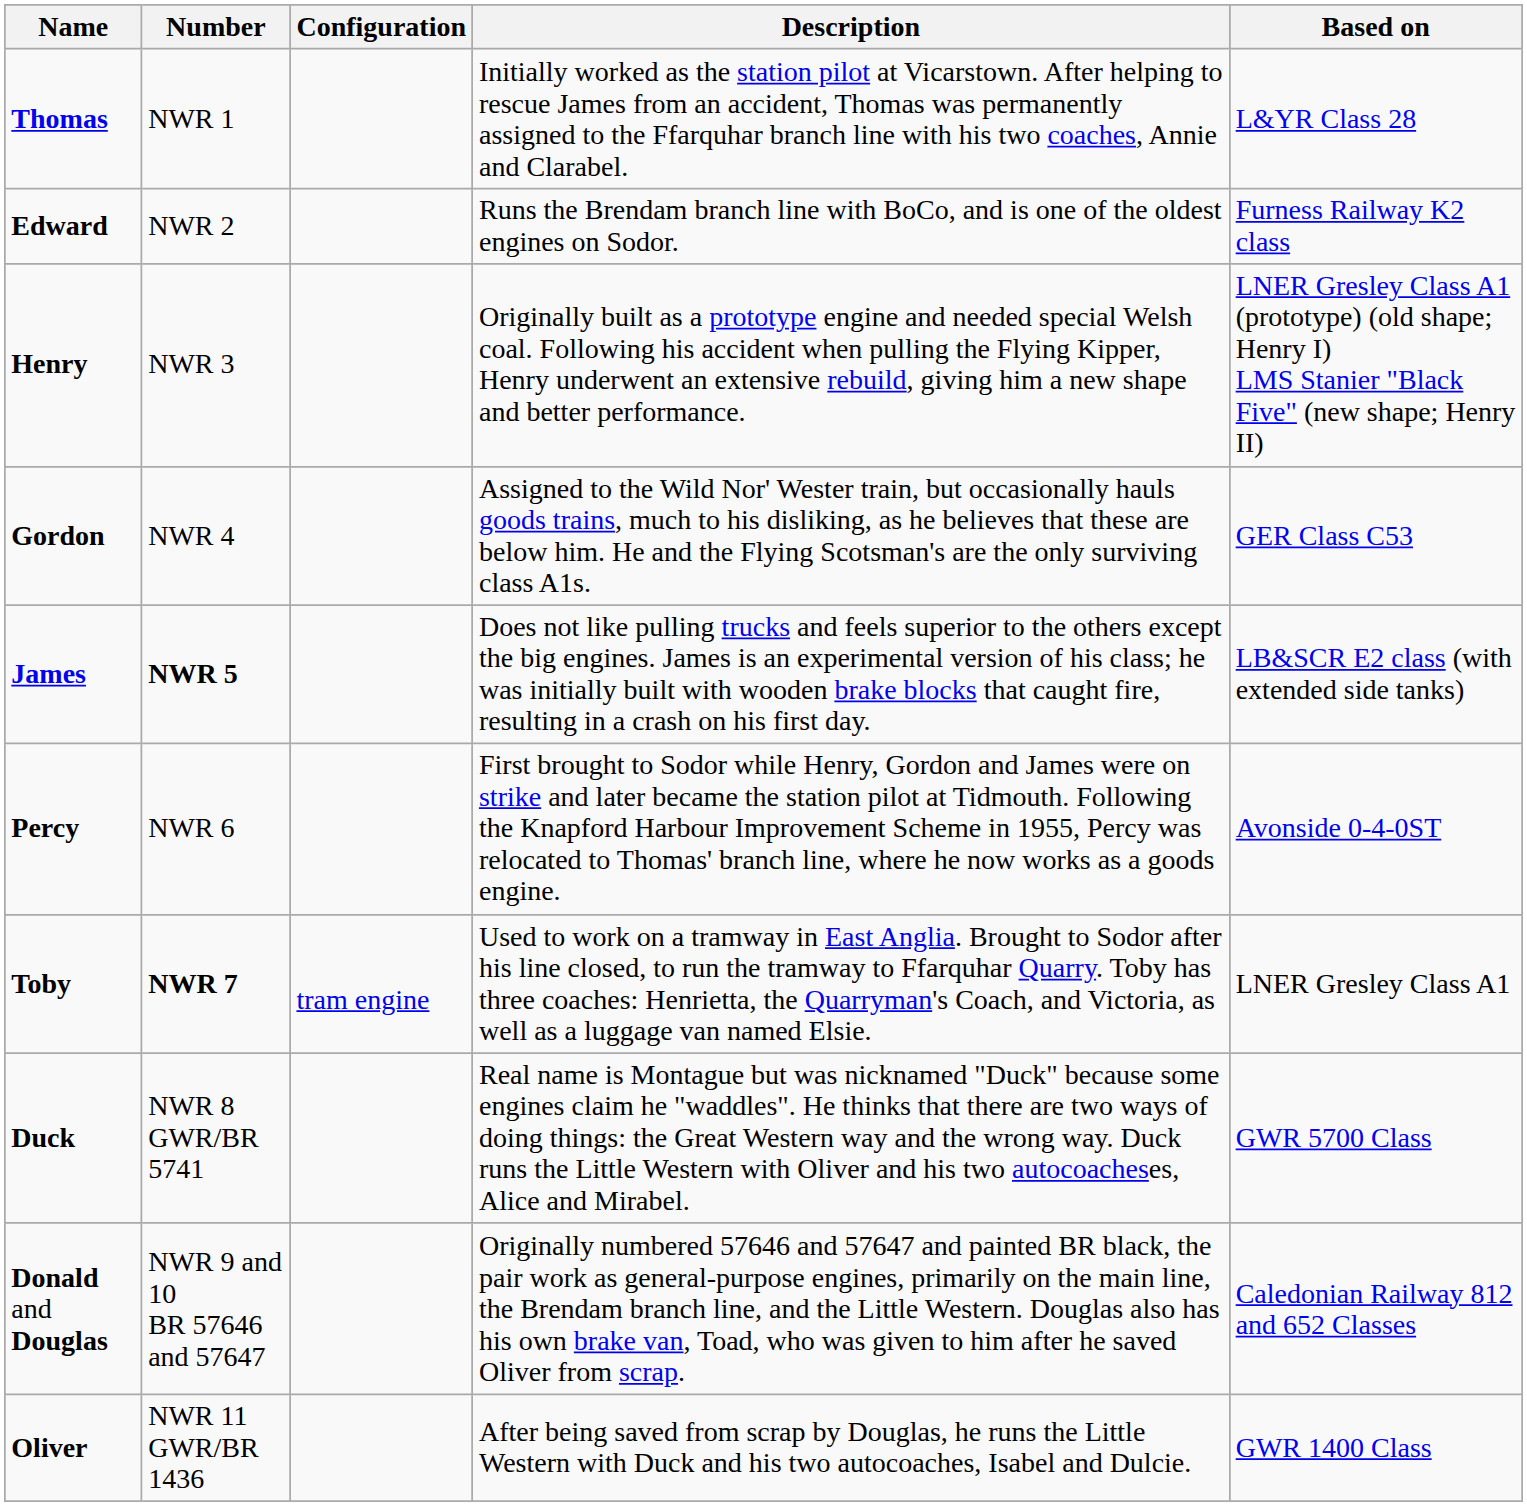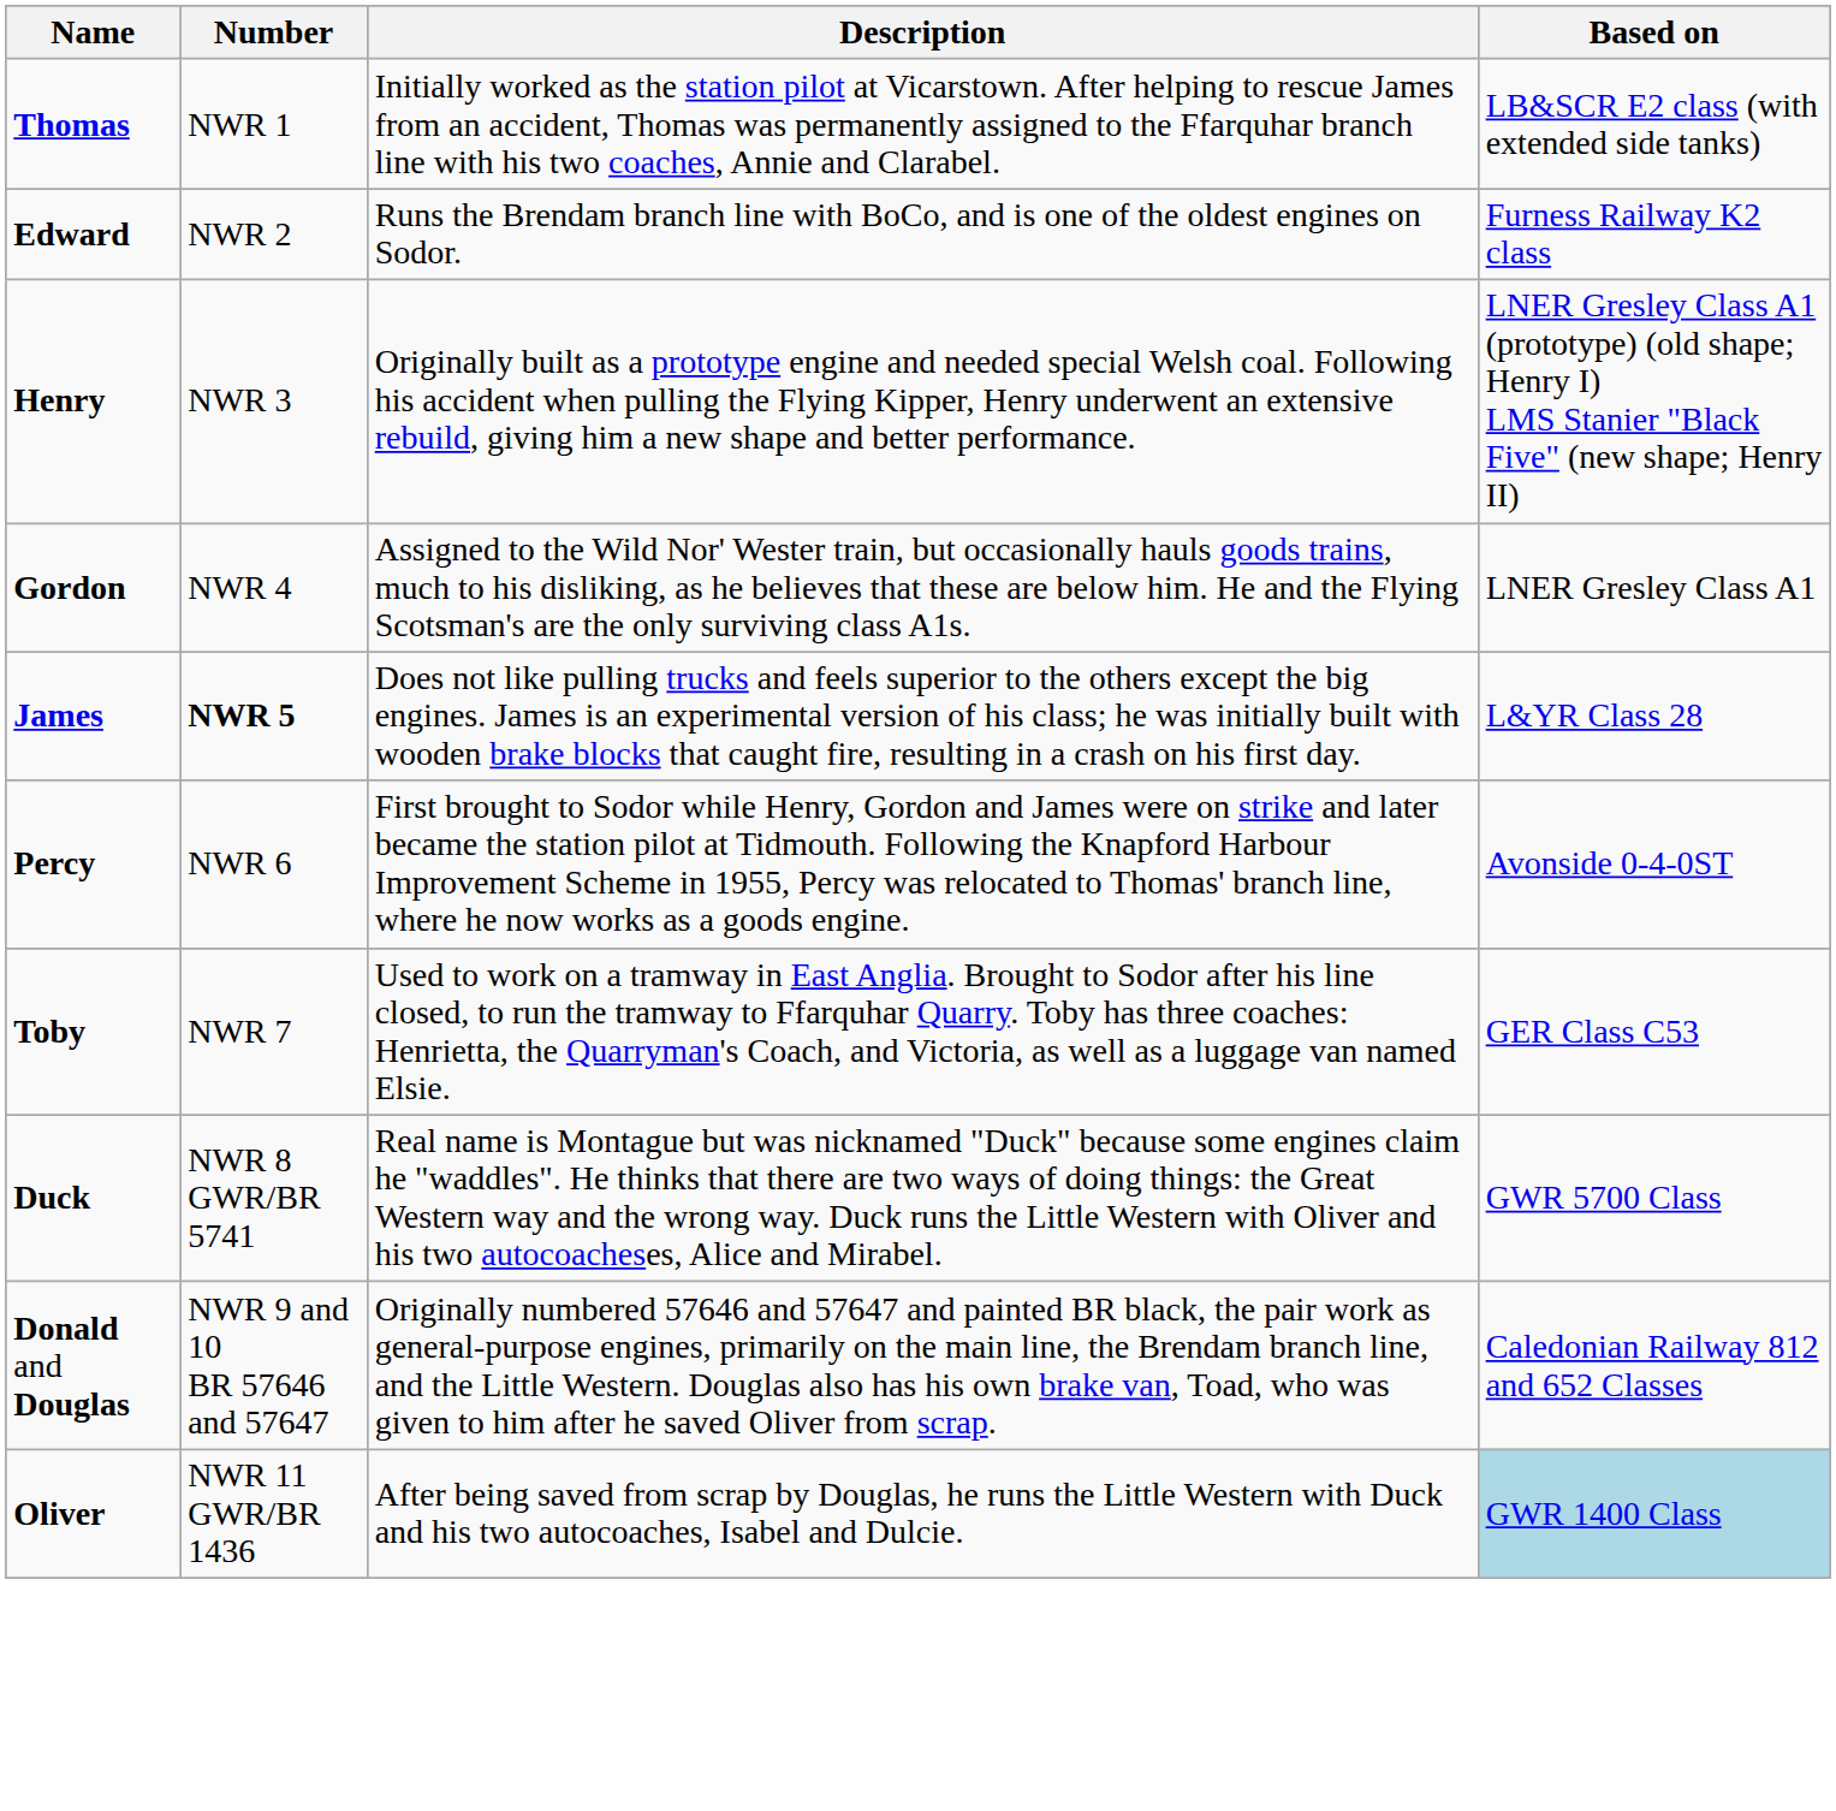- column: Configuration | tram engine
Thomas | Based on: L&YR Class 28 -> LB&SCR E2 class (with extended side tanks)
Gordon | Based on: GER Class C53 -> LNER Gresley Class A1
James | Based on: LB&SCR E2 class (with extended side tanks) -> L&YR Class 28
Toby | Number: bold -> normal
Toby | Based on: LNER Gresley Class A1 -> GER Class C53
Oliver | Based on: no background -> lightblue background
